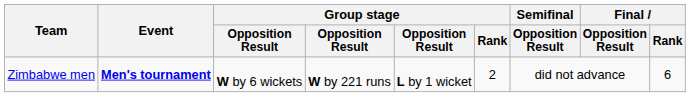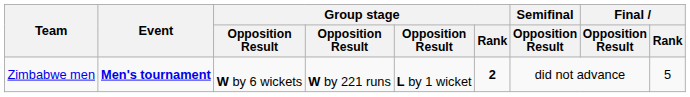Zimbabwe men | Group stage / Rank: normal -> bold
Zimbabwe men | Final / Rank: 6 -> 5
